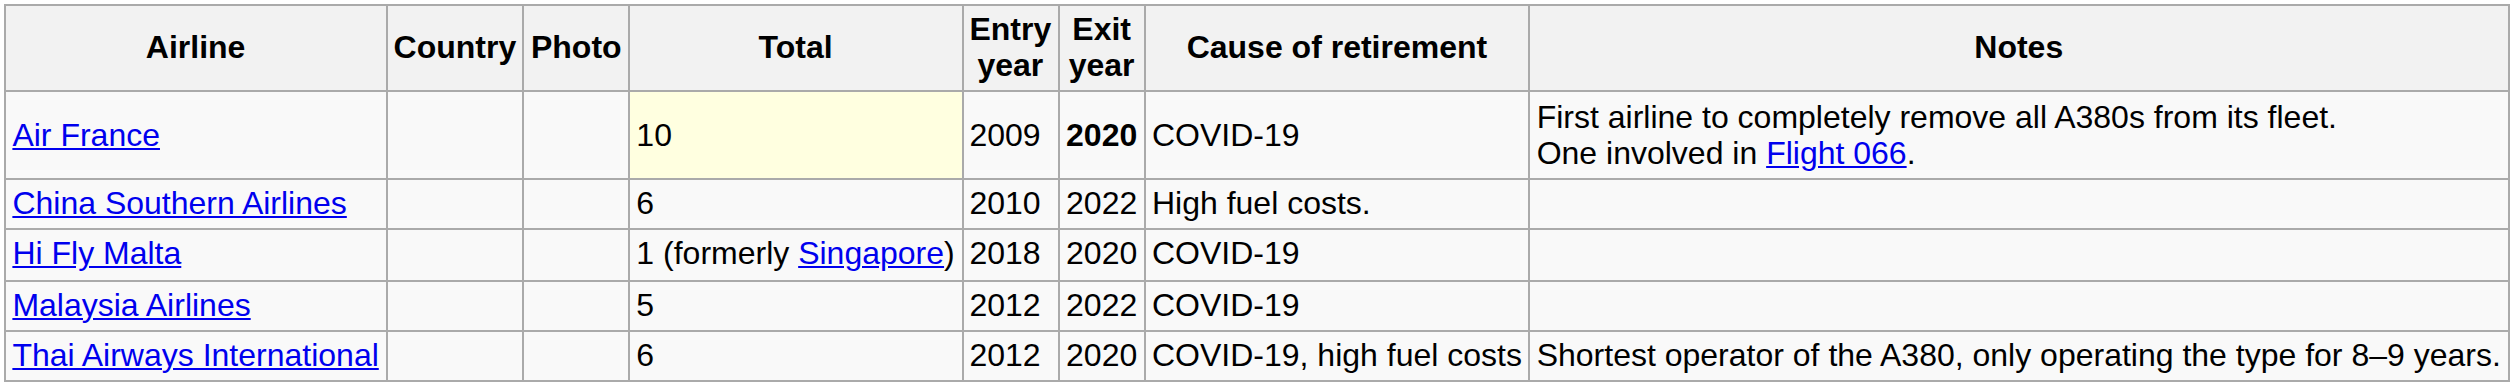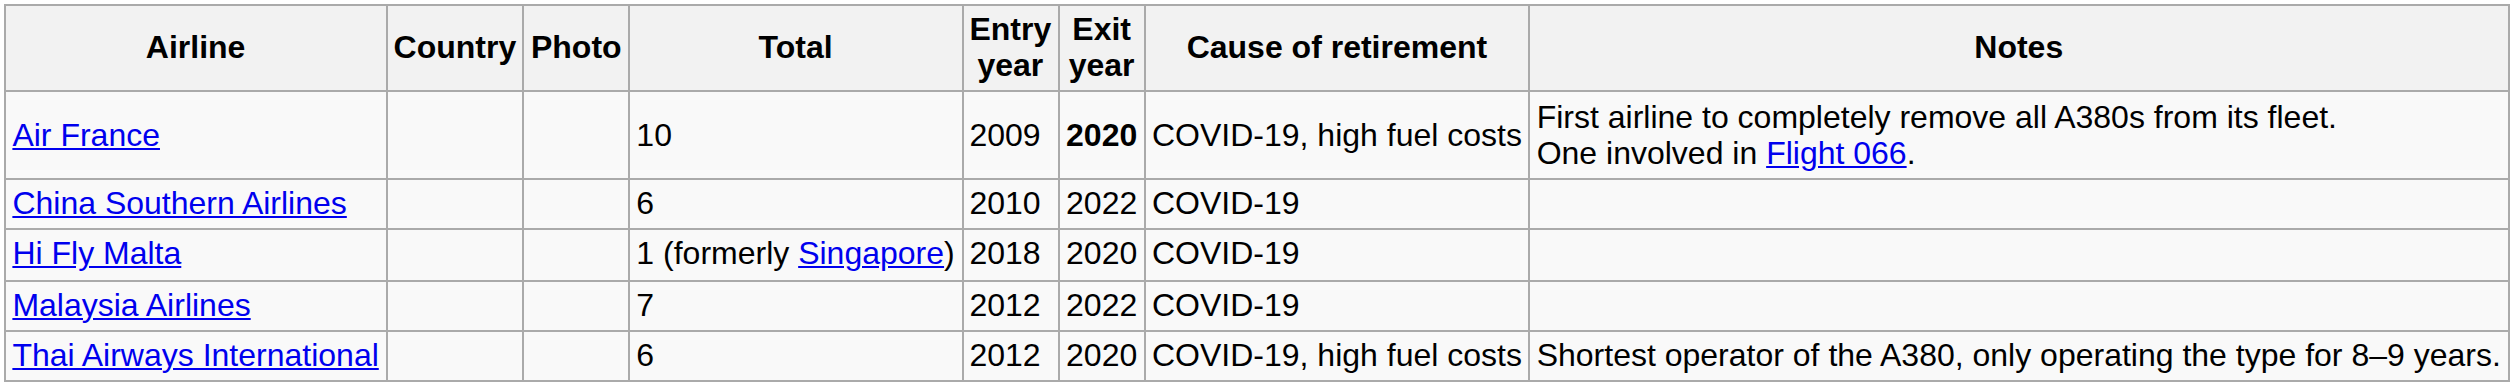Air France | Total: lightyellow background -> no background
Air France | Cause of retirement: COVID-19 -> COVID-19, high fuel costs
China Southern Airlines | Cause of retirement: High fuel costs. -> COVID-19
Malaysia Airlines | Total: 5 -> 7
